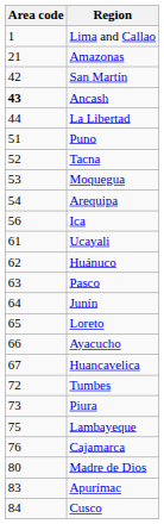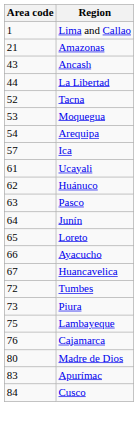- row: 42 | San Martín
Ancash | Area code: bold -> normal
- row: 51 | Puno
Ica | Area code: 56 -> 57
